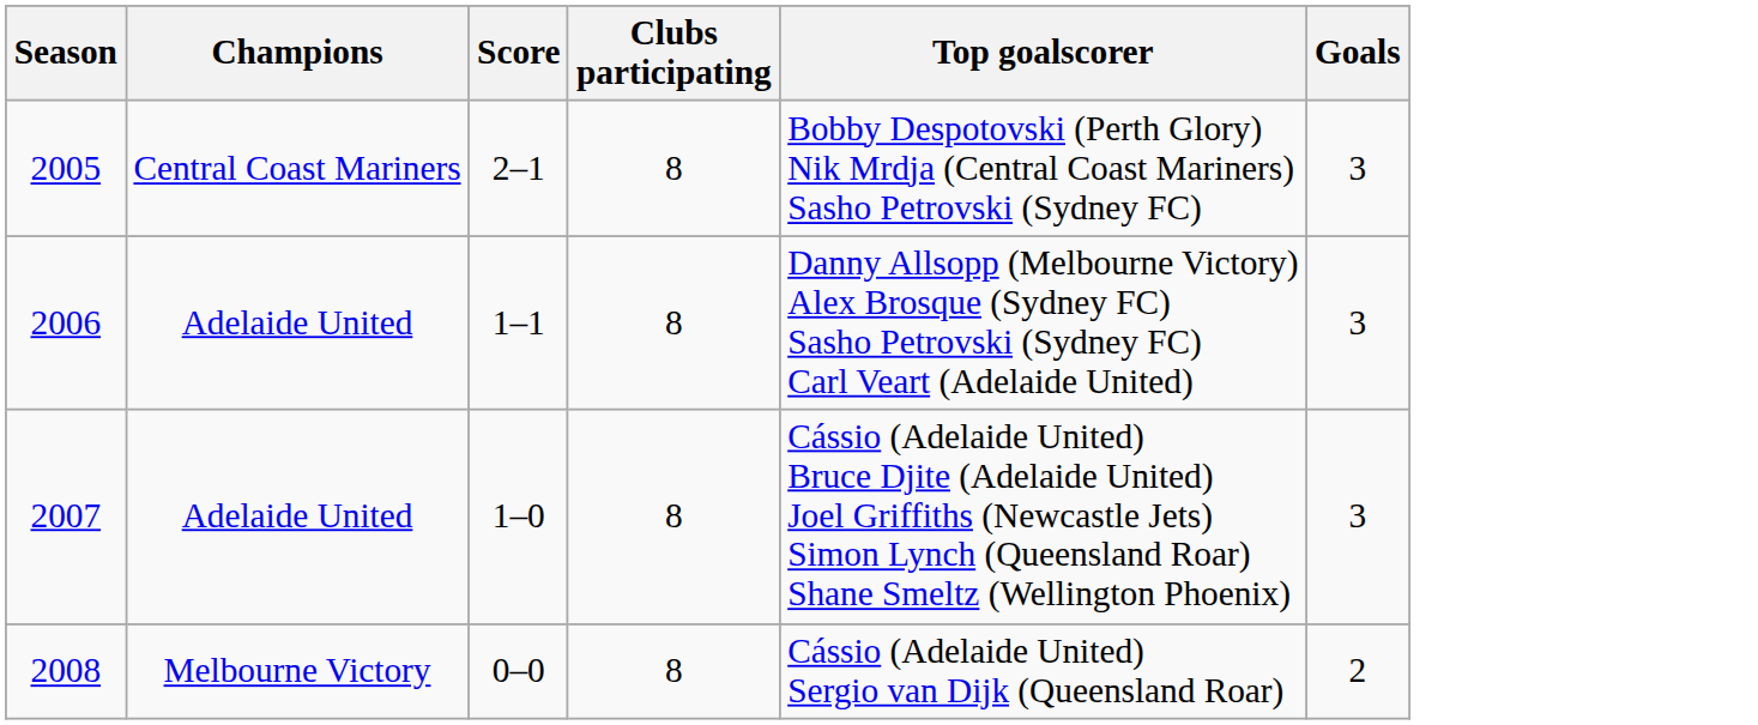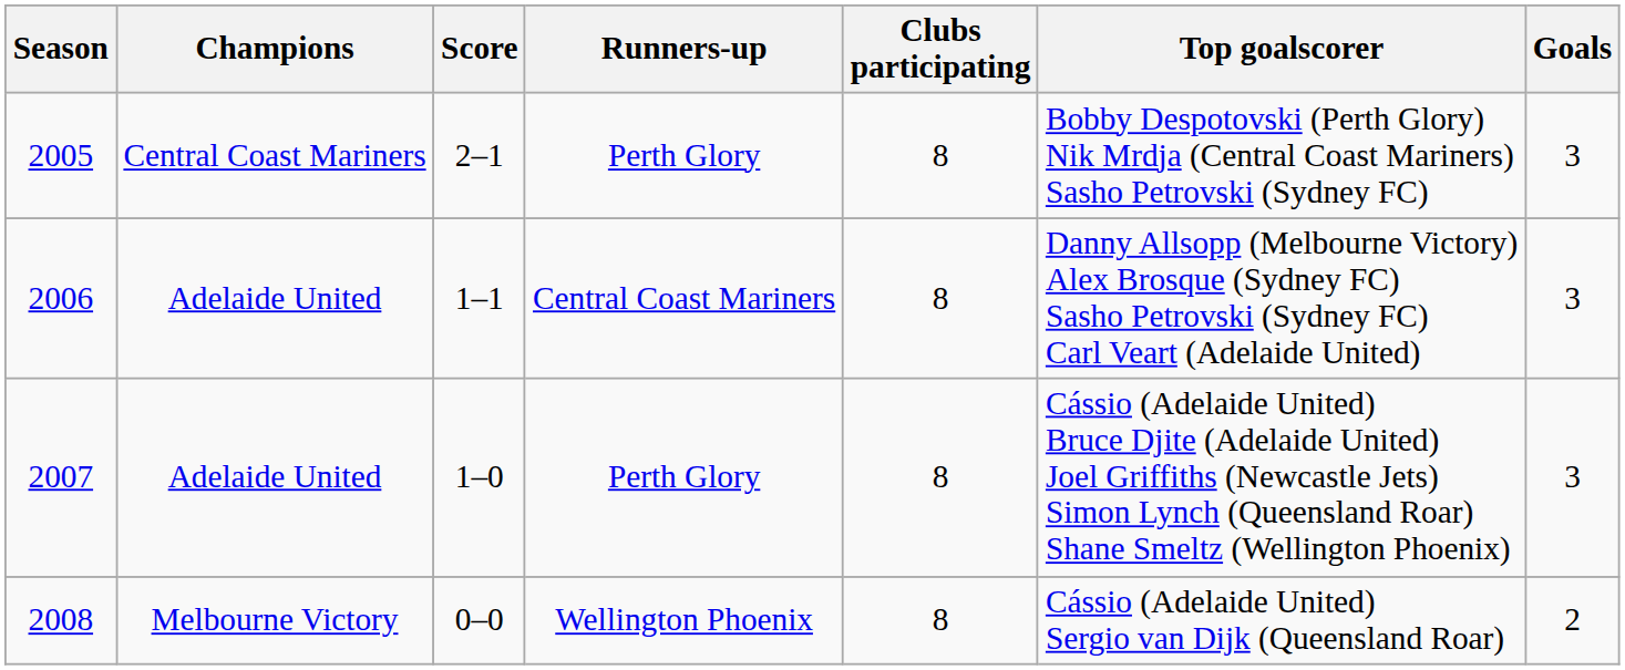+ column: Runners-up | Perth Glory | Central Coast Mariners | Perth Glory | Wellington Phoenix
